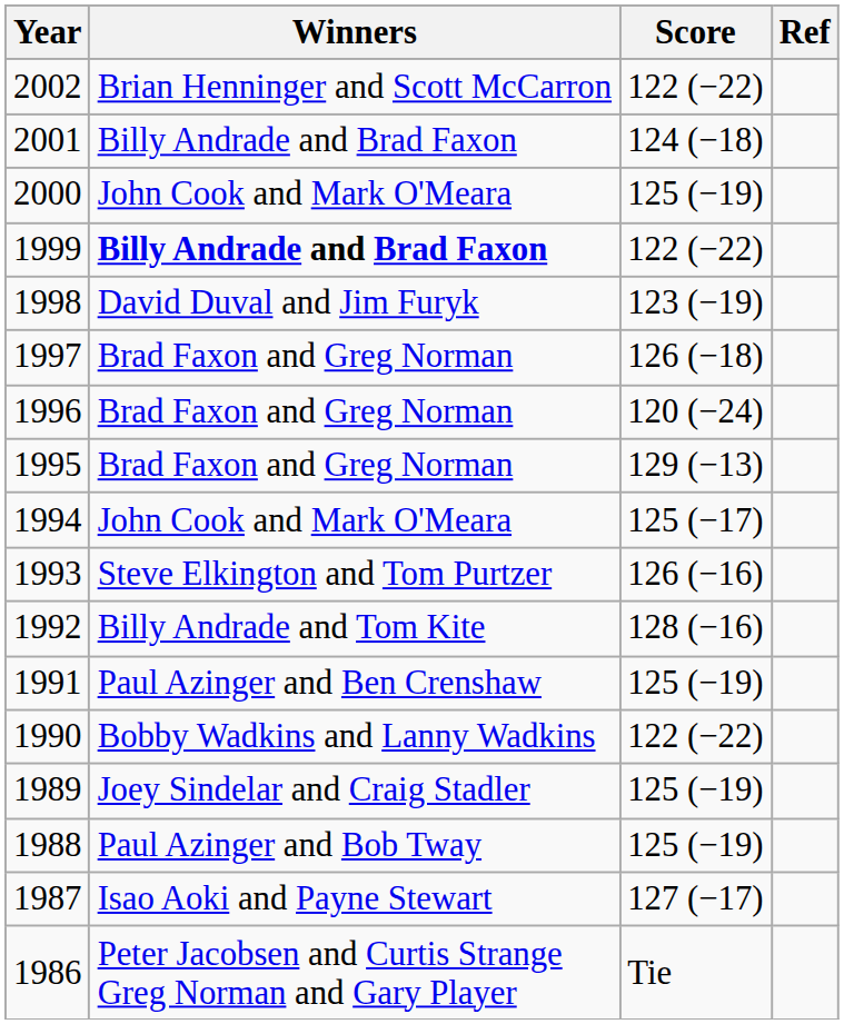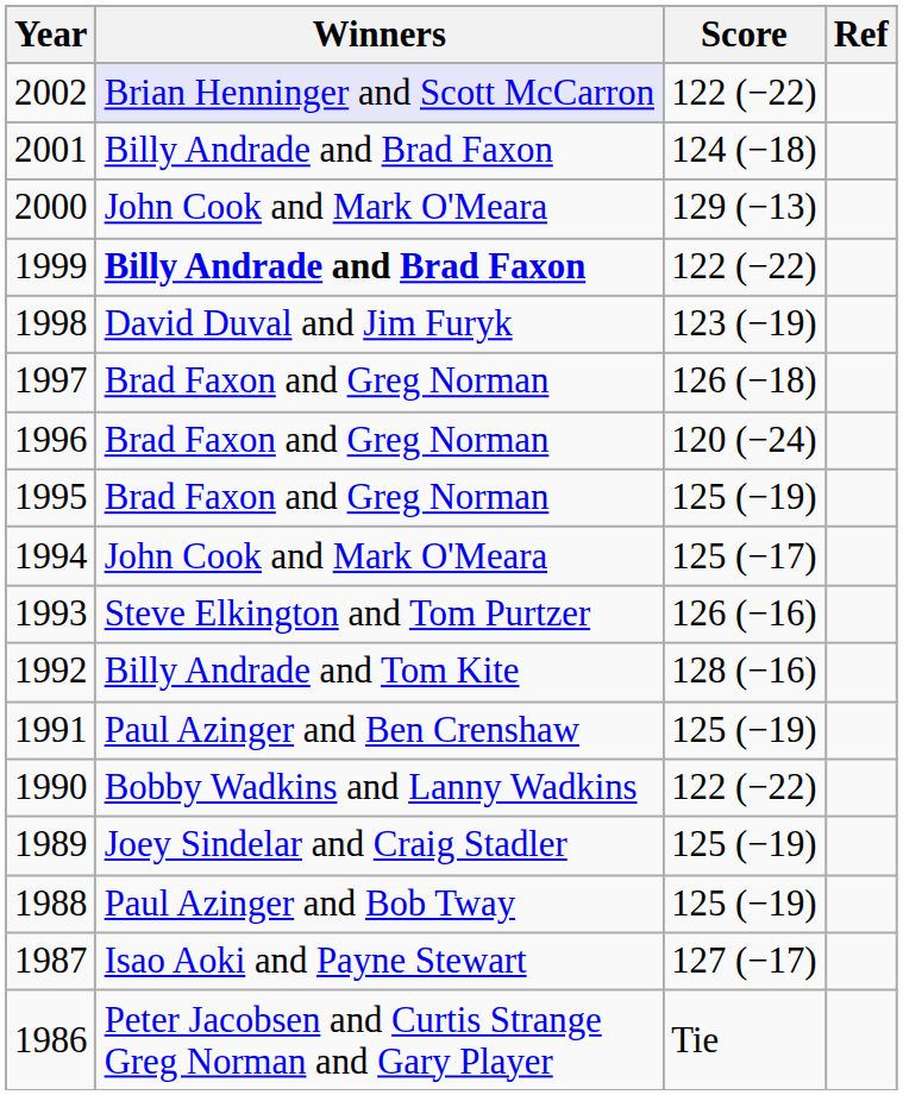2002 | Winners: no background -> lavender background
2000 | Score: 125 (−19) -> 129 (−13)
1995 | Score: 129 (−13) -> 125 (−19)
